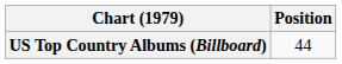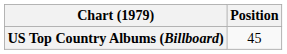US Top Country Albums (Billboard) | Position: 44 -> 45
